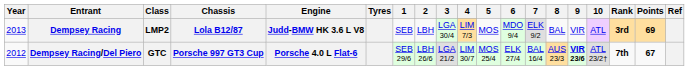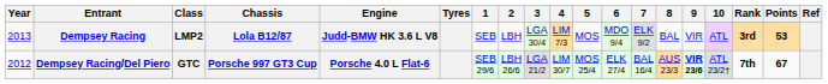Dempsey Racing | Points: 69 -> 53
